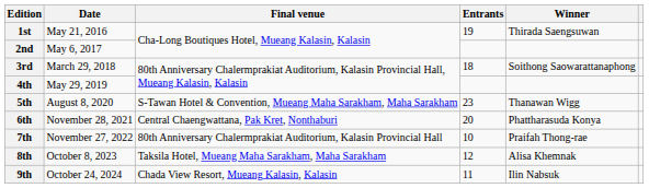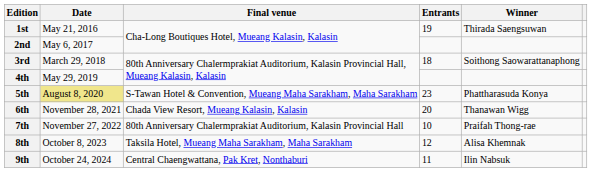5th | Date: no background -> khaki background
5th | Winner: Thanawan Wigg -> Phattharasuda Konya
6th | Final venue: Central Chaengwattana, Pak Kret, Nonthaburi -> Chada View Resort, Mueang Kalasin, Kalasin
6th | Winner: Phattharasuda Konya -> Thanawan Wigg
9th | Final venue: Chada View Resort, Mueang Kalasin, Kalasin -> Central Chaengwattana, Pak Kret, Nonthaburi
